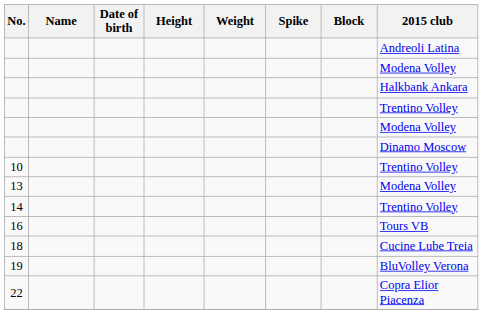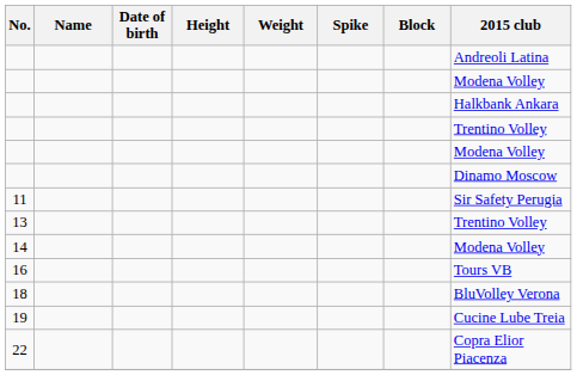- row: 10 | Trentino Volley
+ row: 11 | Sir Safety Perugia
13 | 2015 club: Modena Volley -> Trentino Volley
14 | 2015 club: Trentino Volley -> Modena Volley
18 | 2015 club: Cucine Lube Treia -> BluVolley Verona
19 | 2015 club: BluVolley Verona -> Cucine Lube Treia
